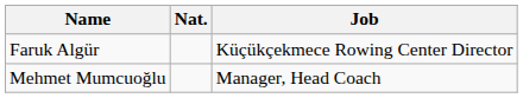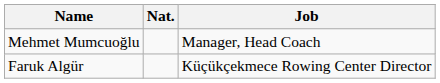rows swapped: Mehmet Mumcuoğlu <-> Faruk Algür
